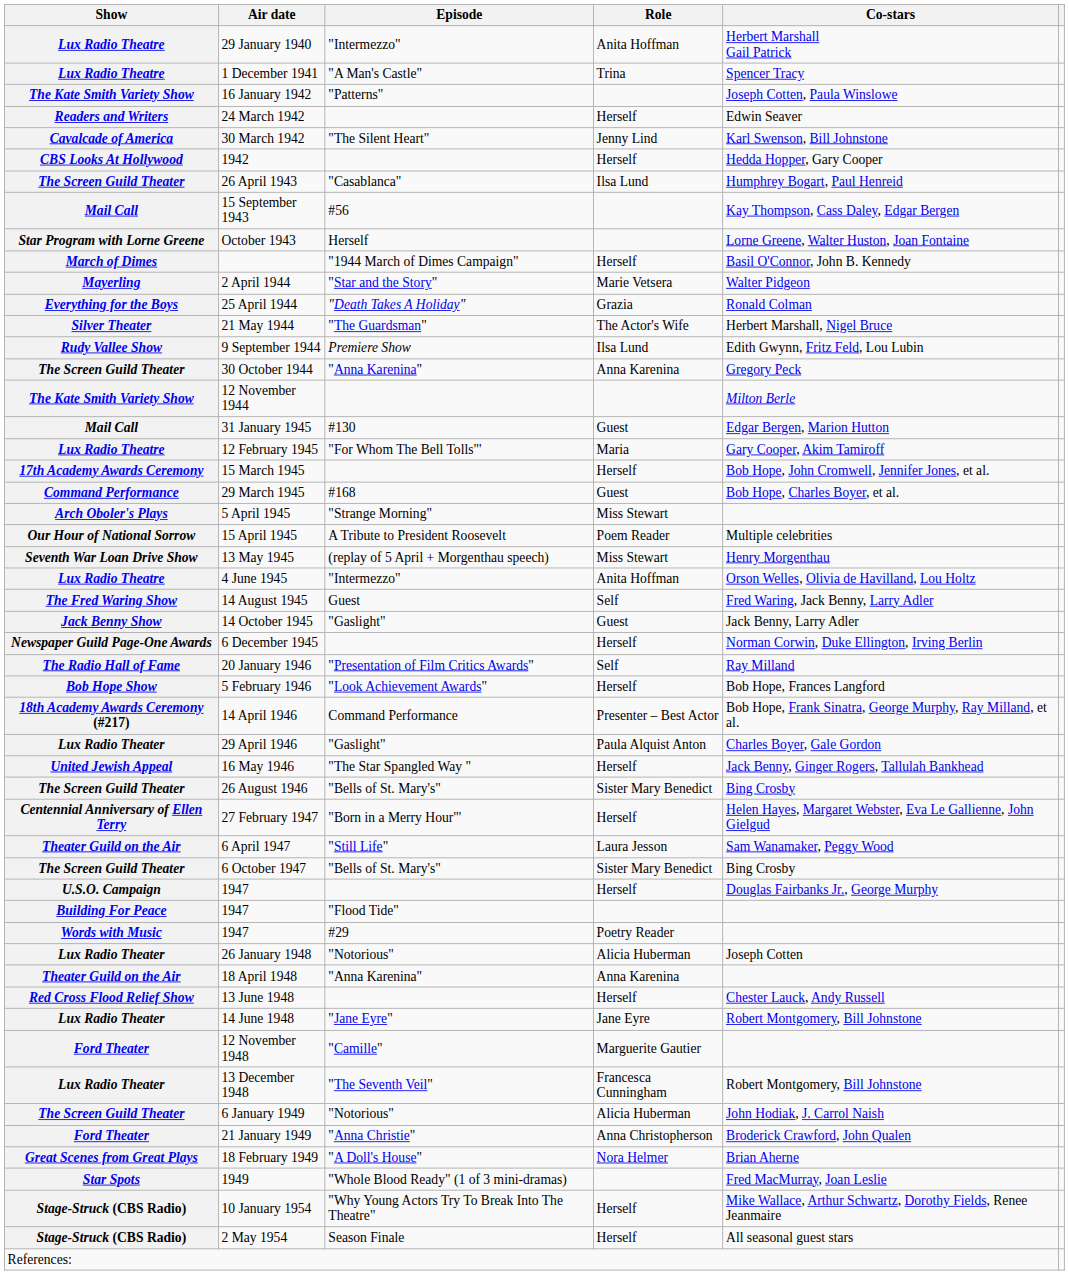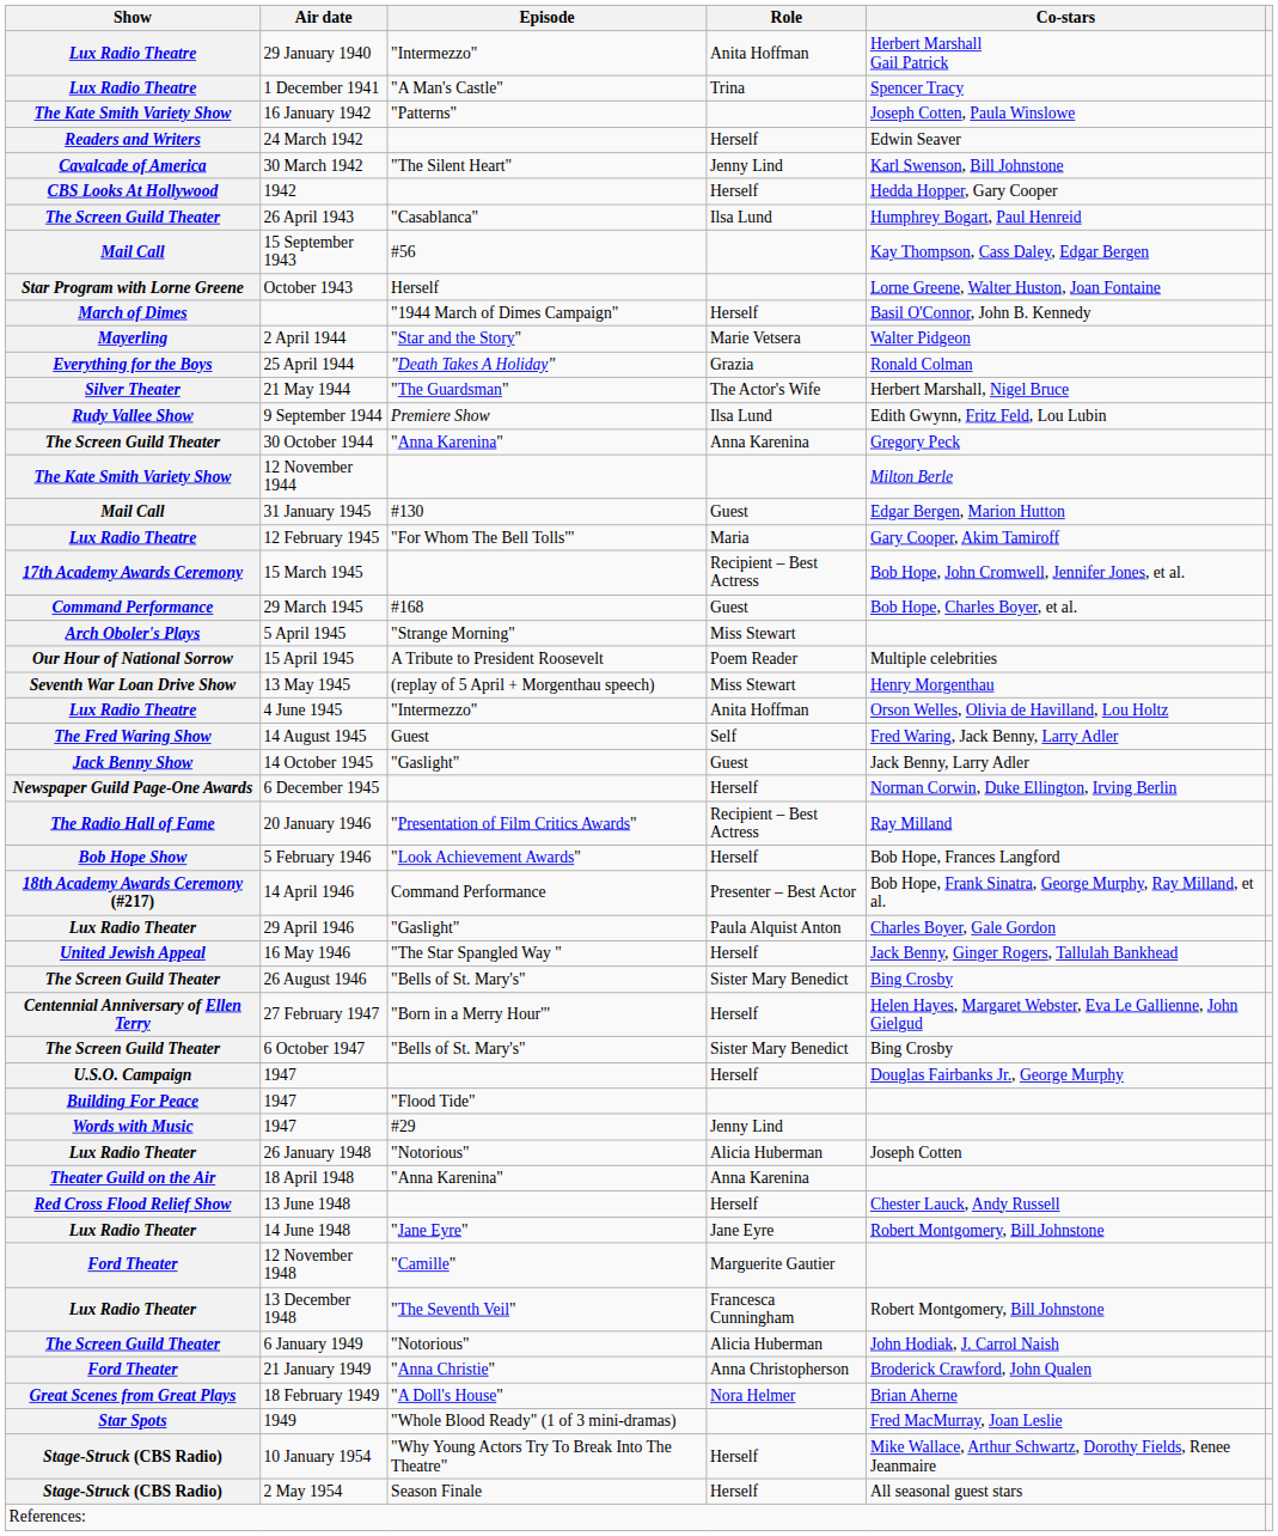15 March 1945 | Role: Herself -> Recipient – Best Actress
20 January 1946 | Role: Self -> Recipient – Best Actress
- row: Theater Guild on the Air | 6 April 1947 | "Still Life" | Laura Jesson | Sam Wanamaker, Peggy Wood
1947 / #29 | Role: Poetry Reader -> Jenny Lind
